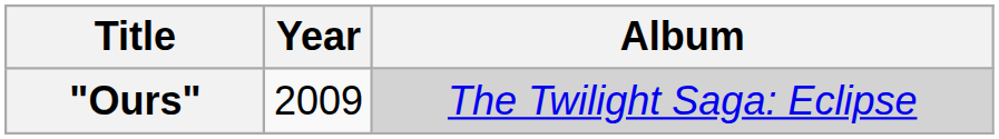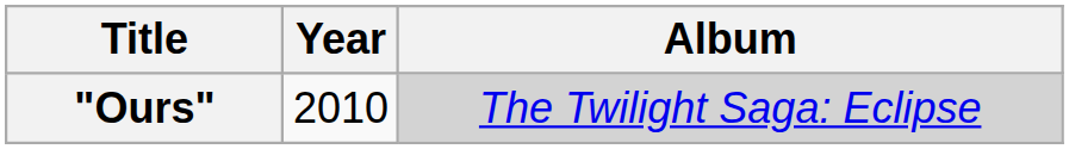"Ours" | Year: 2009 -> 2010
